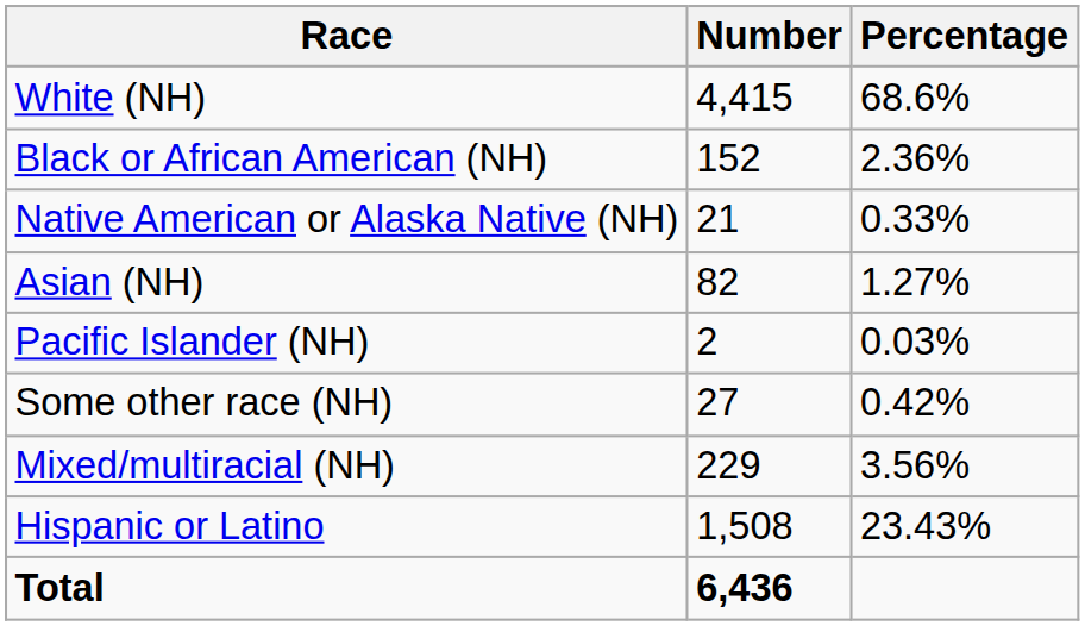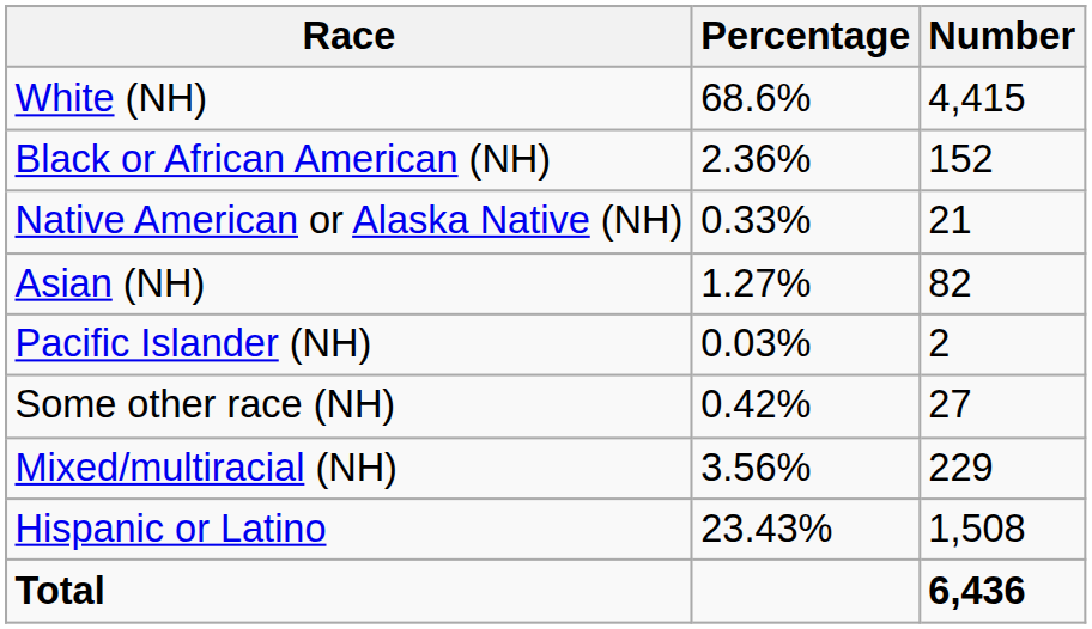columns swapped: Number <-> Percentage
